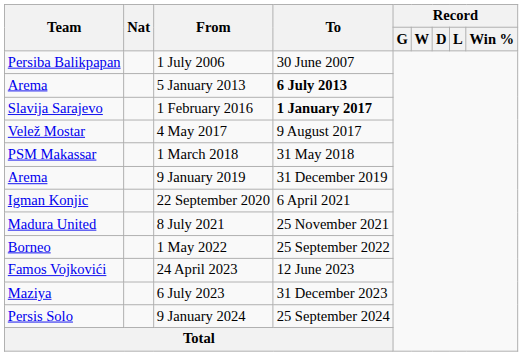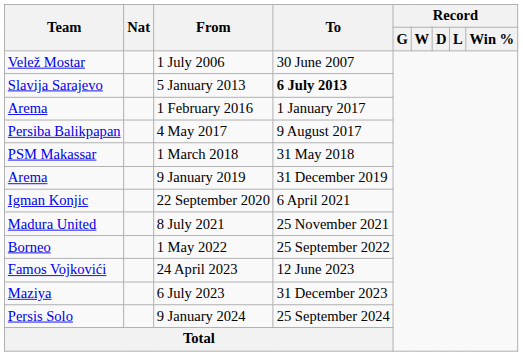1 July 2006 | Team: Persiba Balikpapan -> Velež Mostar
5 January 2013 | Team: Arema -> Slavija Sarajevo
1 February 2016 | Team: Slavija Sarajevo -> Arema
1 February 2016 | To: bold -> normal
4 May 2017 | Team: Velež Mostar -> Persiba Balikpapan
